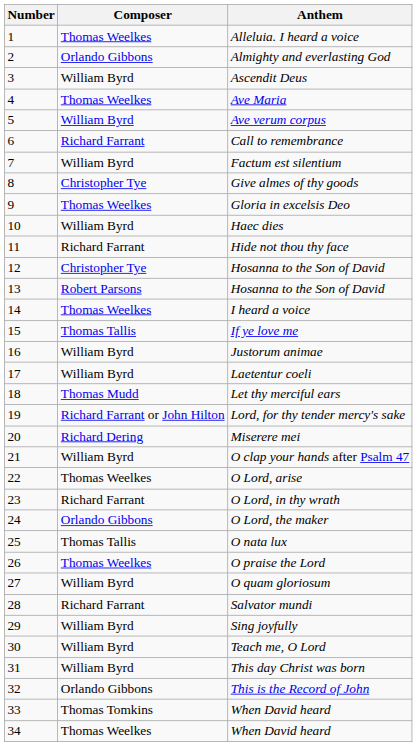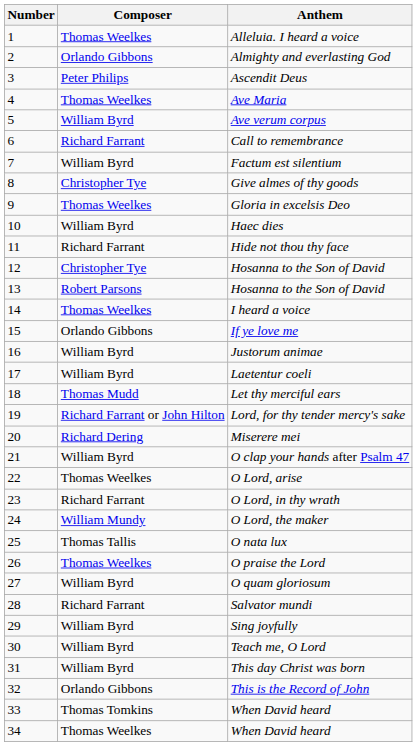Ascendit Deus | Composer: William Byrd -> Peter Philips
If ye love me | Composer: Thomas Tallis -> Orlando Gibbons
O Lord, the maker | Composer: Orlando Gibbons -> William Mundy
